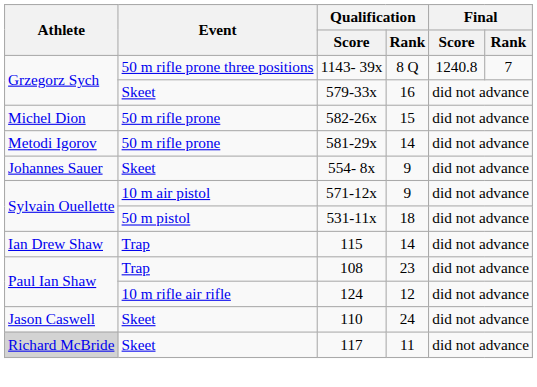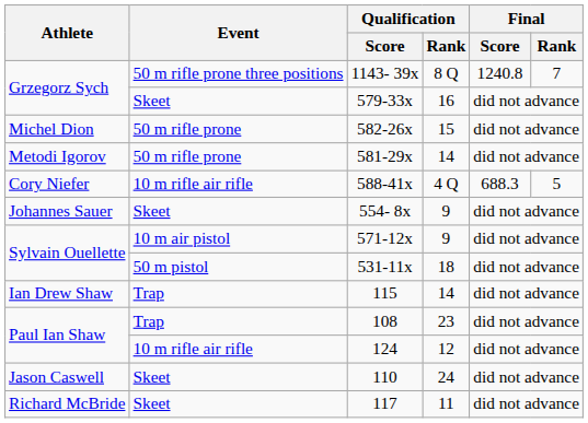+ row: Cory Niefer | 10 m rifle air rifle | 588-41x | 4 Q | 688.3 | 5
117 | Athlete: lightgrey background -> no background
